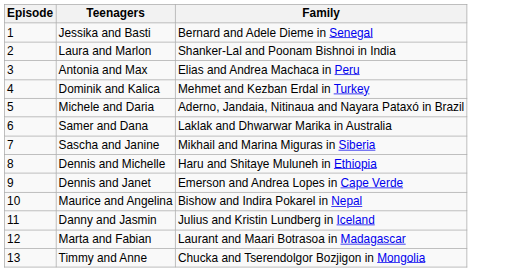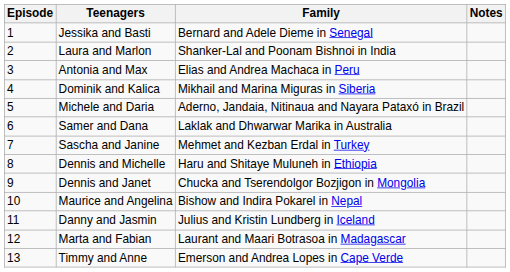+ column: Notes
Dominik and Kalica | Family: Mehmet and Kezban Erdal in Turkey -> Mikhail and Marina Miguras in Siberia
Sascha and Janine | Family: Mikhail and Marina Miguras in Siberia -> Mehmet and Kezban Erdal in Turkey
Dennis and Janet | Family: Emerson and Andrea Lopes in Cape Verde -> Chucka and Tserendolgor Bozjigon in Mongolia
Timmy and Anne | Family: Chucka and Tserendolgor Bozjigon in Mongolia -> Emerson and Andrea Lopes in Cape Verde
